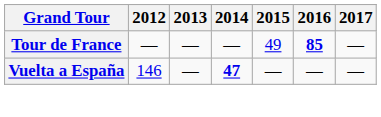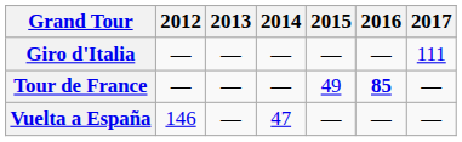+ row: Giro d'Italia | — | — | — | — | — | 111
Vuelta a España | 2014: bold -> normal
